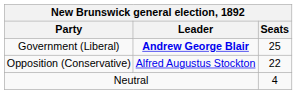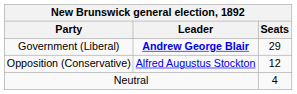Government (Liberal) | Seats: 25 -> 29
Opposition (Conservative) | Seats: 22 -> 12
